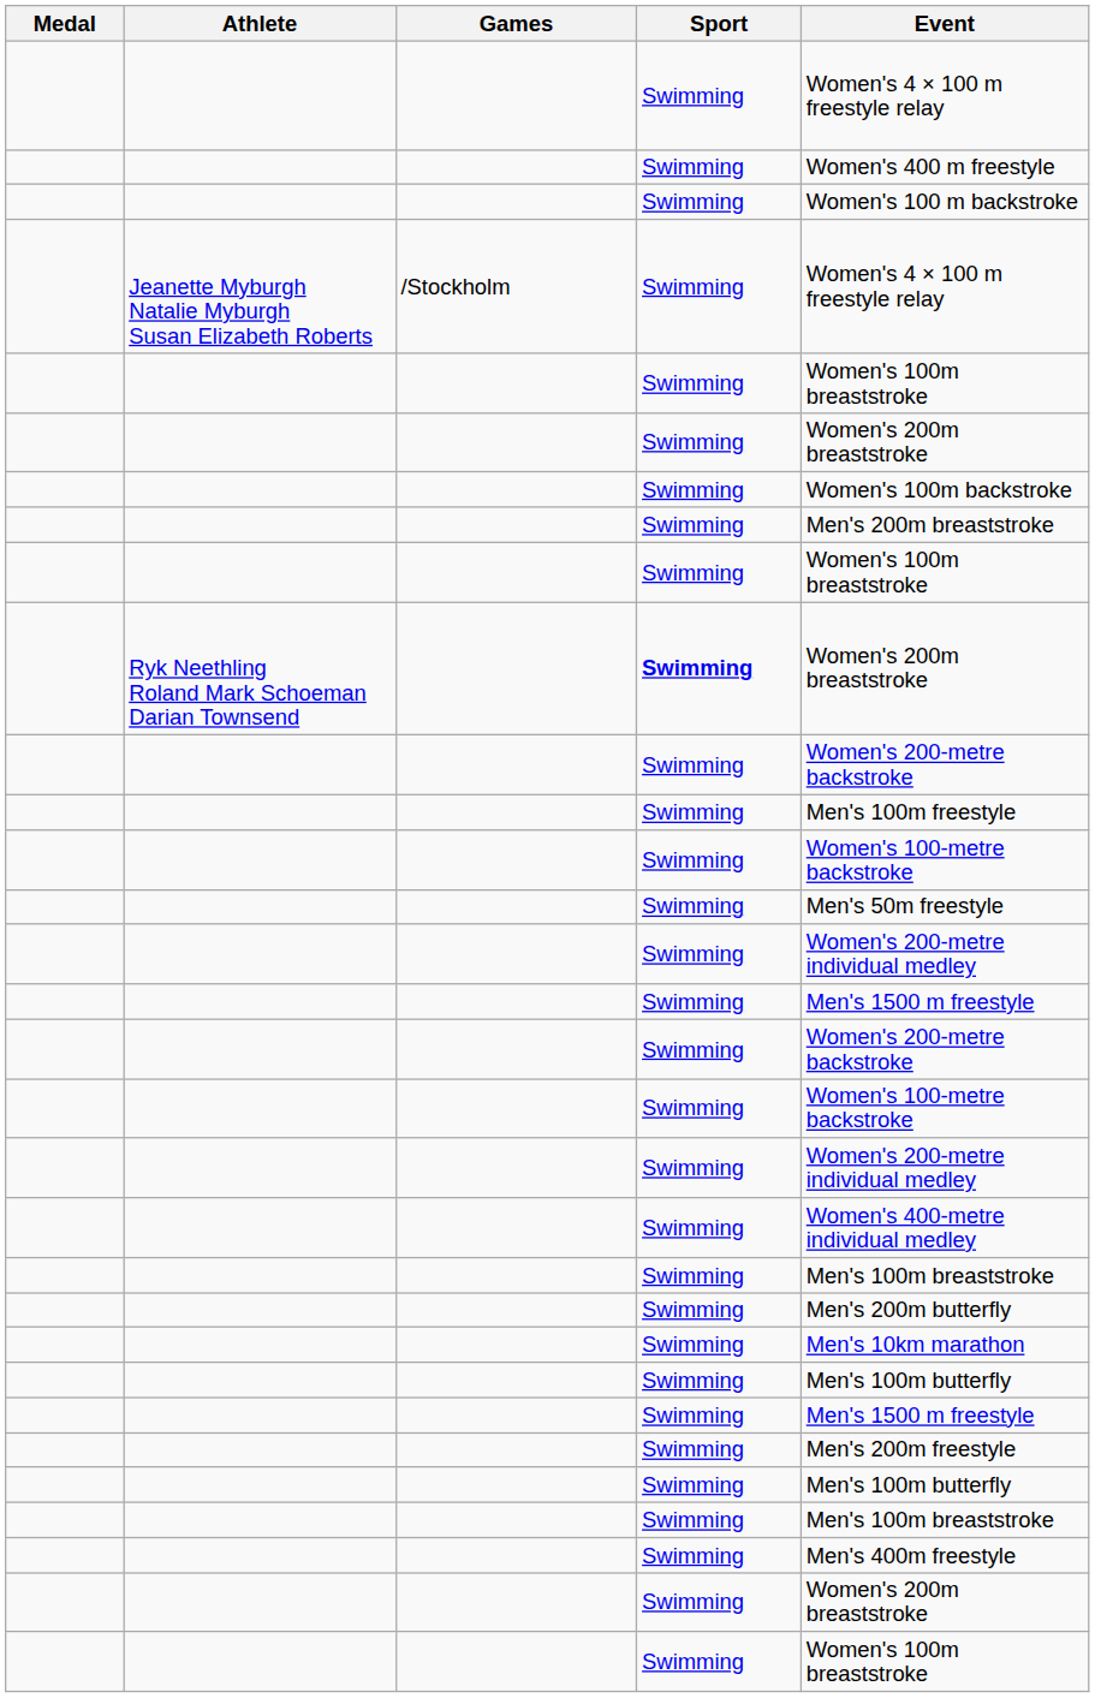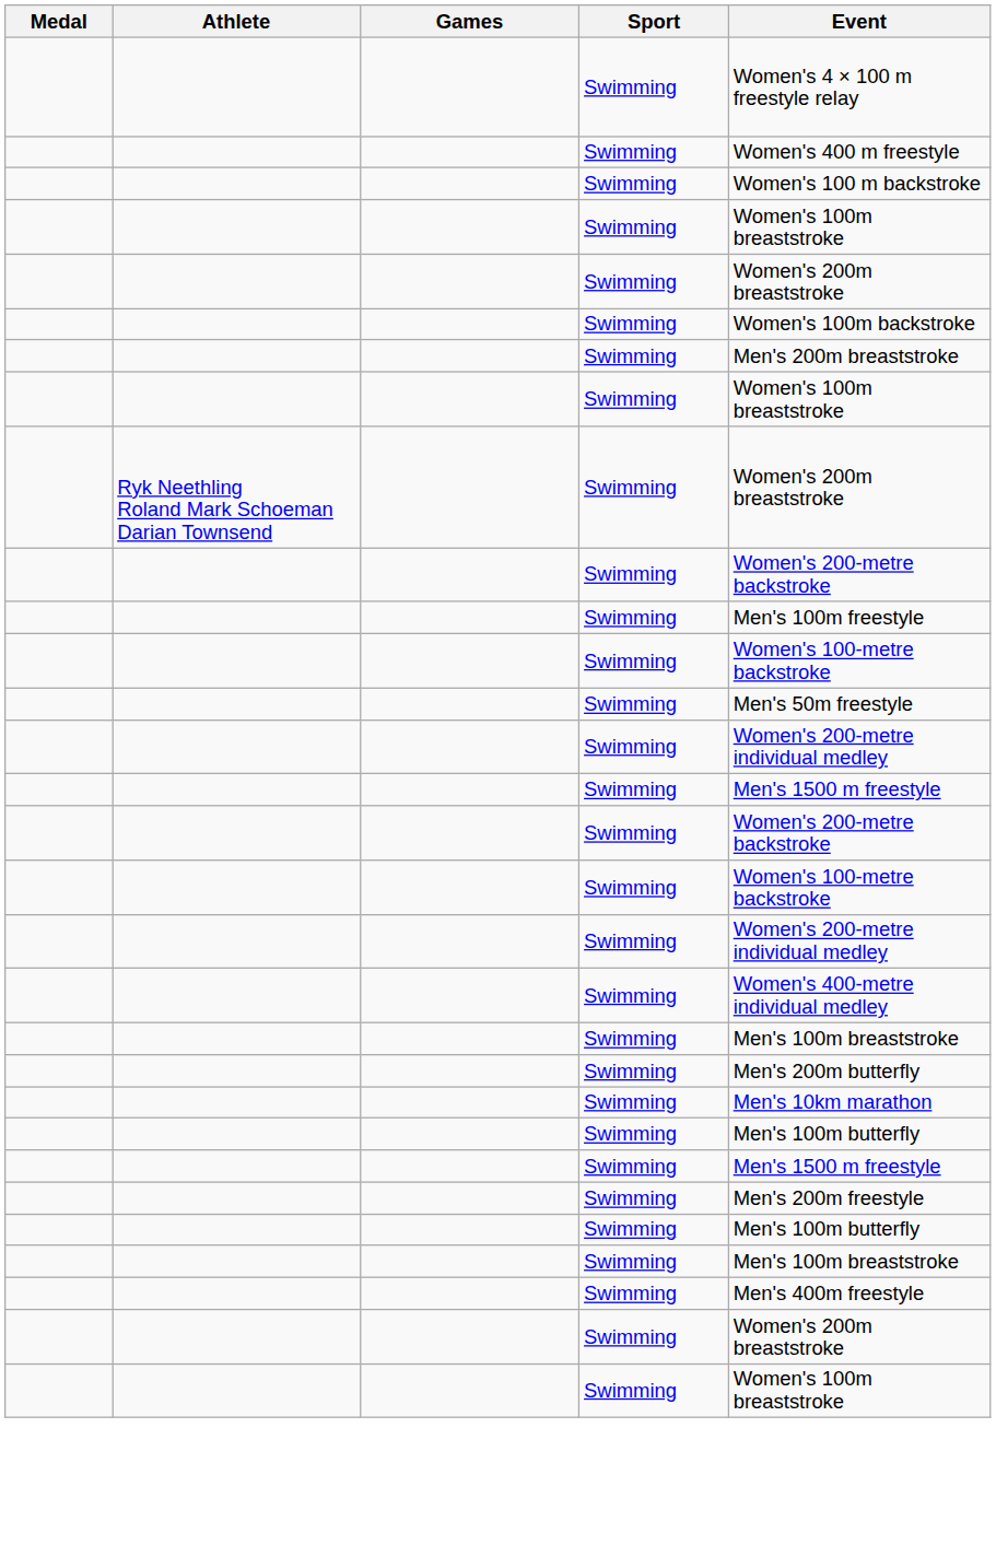- row: Jeanette Myburgh Natalie Myburgh Susan Elizabeth Roberts | /Stockholm | Swimming | Women's 4 × 100 m freestyle relay
Ryk Neethling Roland Mark Schoeman Darian Townsend | Sport: bold -> normal
